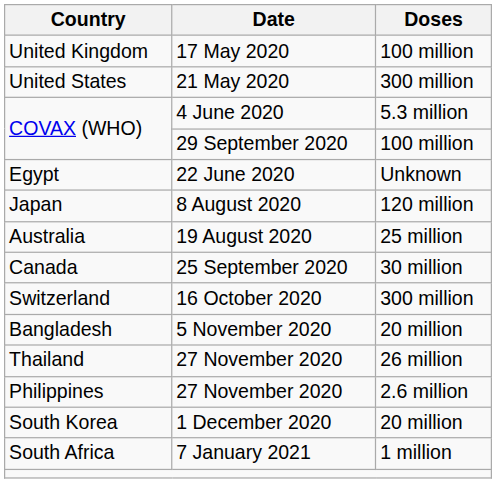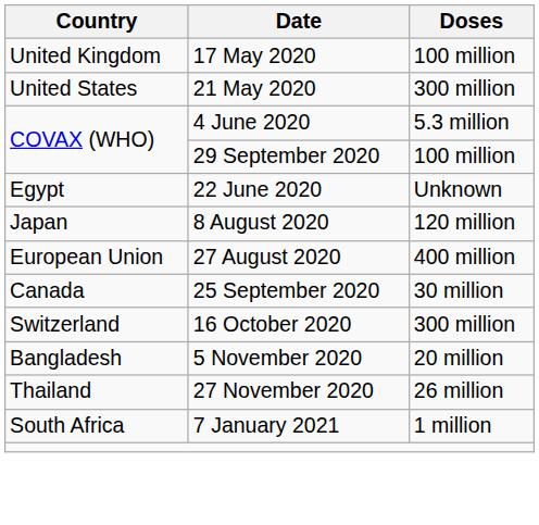- row: Australia | 19 August 2020 | 25 million
+ row: European Union | 27 August 2020 | 400 million
- row: Philippines | 27 November 2020 | 2.6 million
- row: South Korea | 1 December 2020 | 20 million
